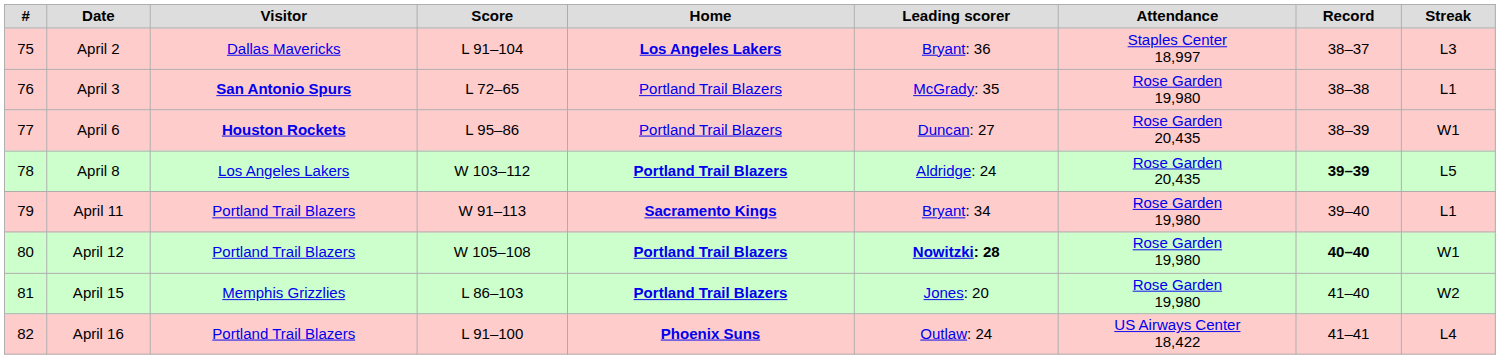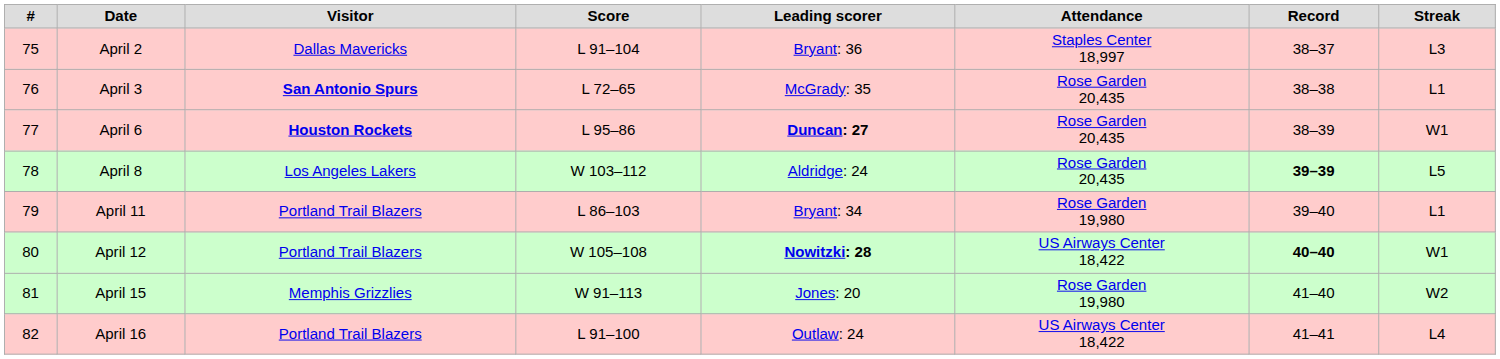- column: Home | Los Angeles Lakers | Portland Trail Blazers | Portland Trail Blazers | Portland Trail Blazers | Sacramento Kings | Portland Trail Blazers | Portland Trail Blazers | Phoenix Suns
April 3 | Attendance: Rose Garden 19,980 -> Rose Garden 20,435
April 6 | Leading scorer: normal -> bold
April 11 | Score: W 91–113 -> L 86–103
April 12 | Attendance: Rose Garden 19,980 -> US Airways Center 18,422
April 15 | Score: L 86–103 -> W 91–113
